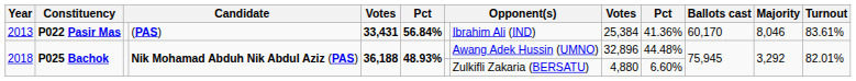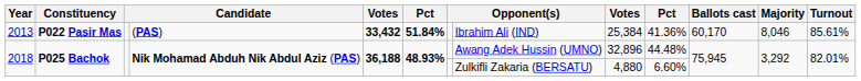2013 | column 5: 33,431 -> 33,432
2013 | column 6: 56.84% -> 51.84%
2013 | Turnout: 83.61% -> 85.61%
